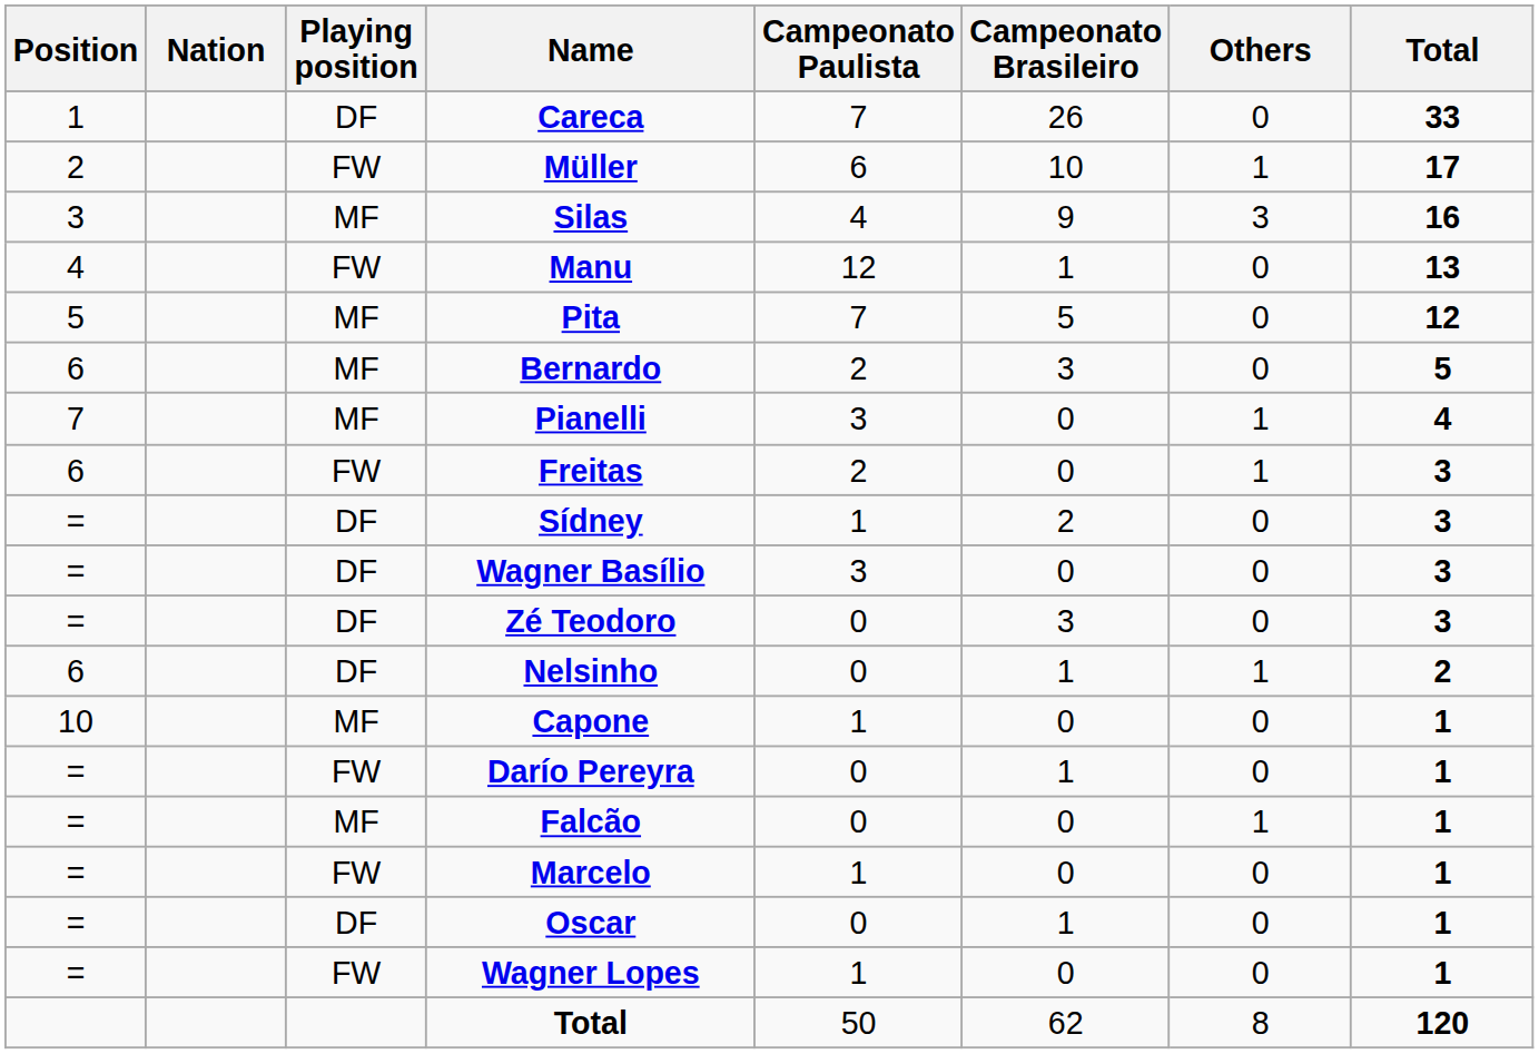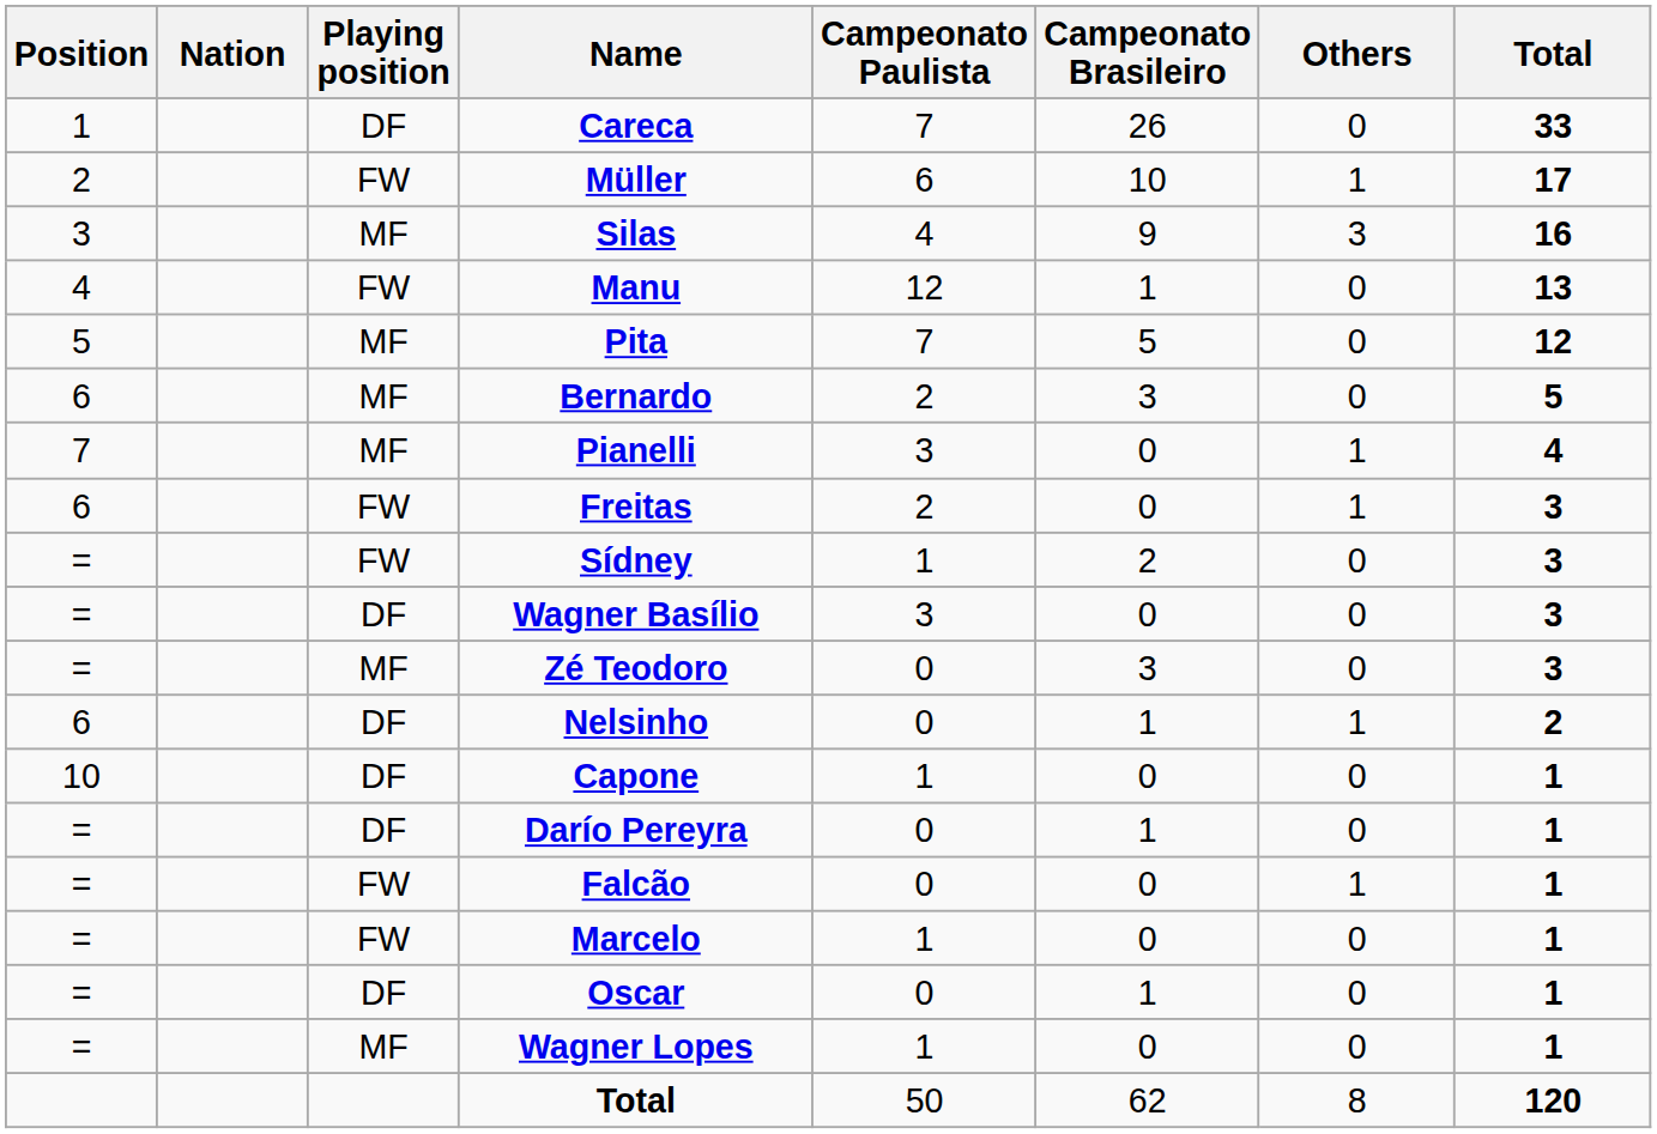Sídney | Playing position: DF -> FW
Zé Teodoro | Playing position: DF -> MF
Capone | Playing position: MF -> DF
Darío Pereyra | Playing position: FW -> DF
Falcão | Playing position: MF -> FW
Wagner Lopes | Playing position: FW -> MF
